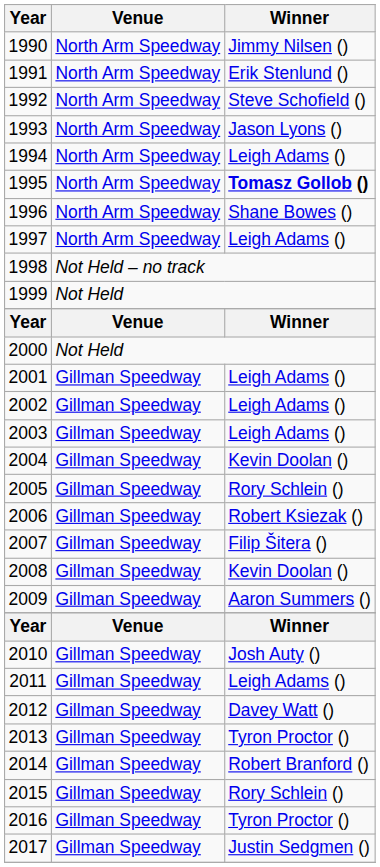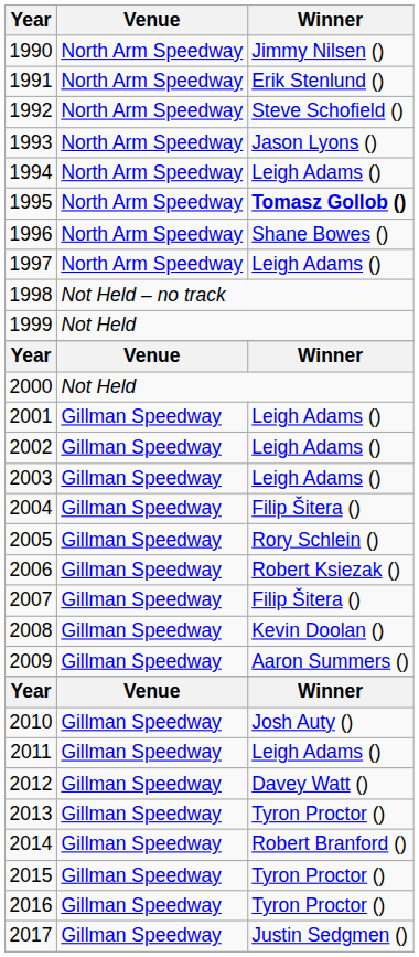2004 | Winner: Kevin Doolan () -> Filip Šitera ()
2015 | Winner: Rory Schlein () -> Tyron Proctor ()
